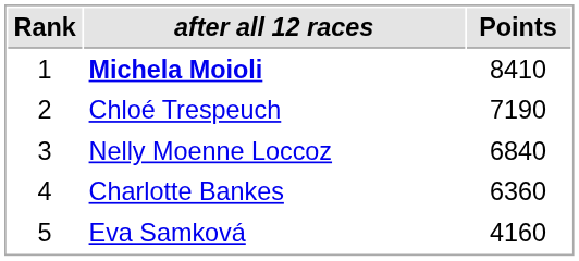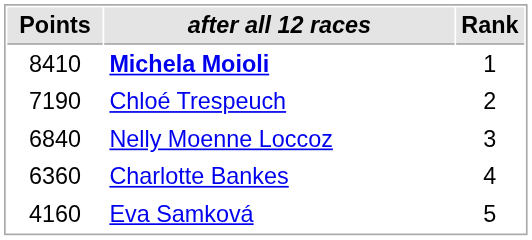columns swapped: Rank <-> Points
